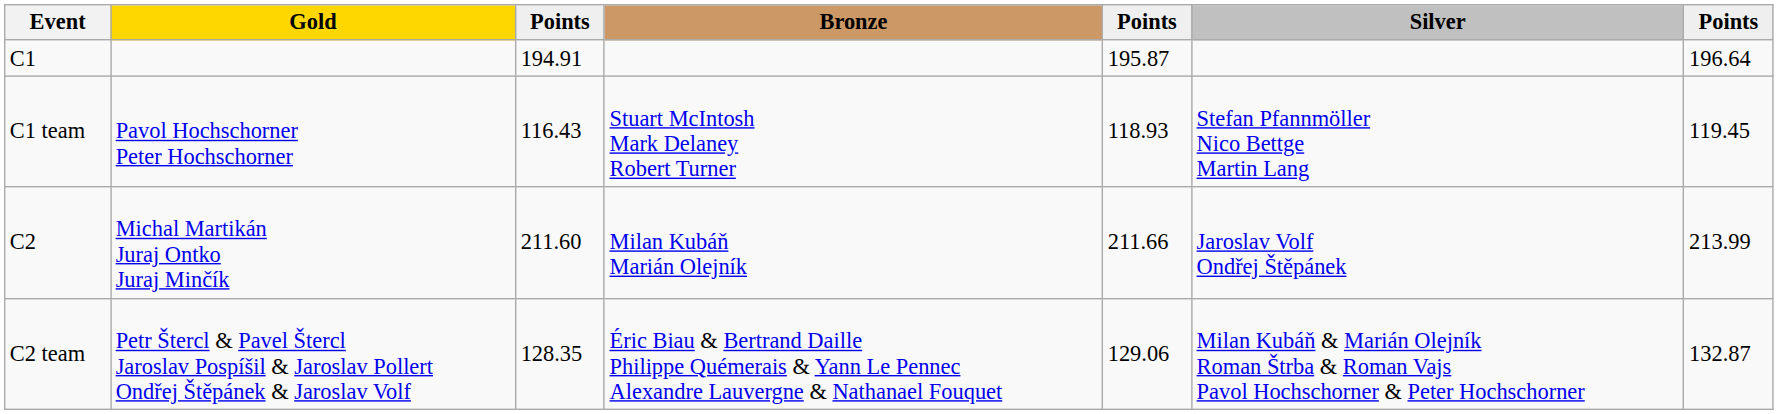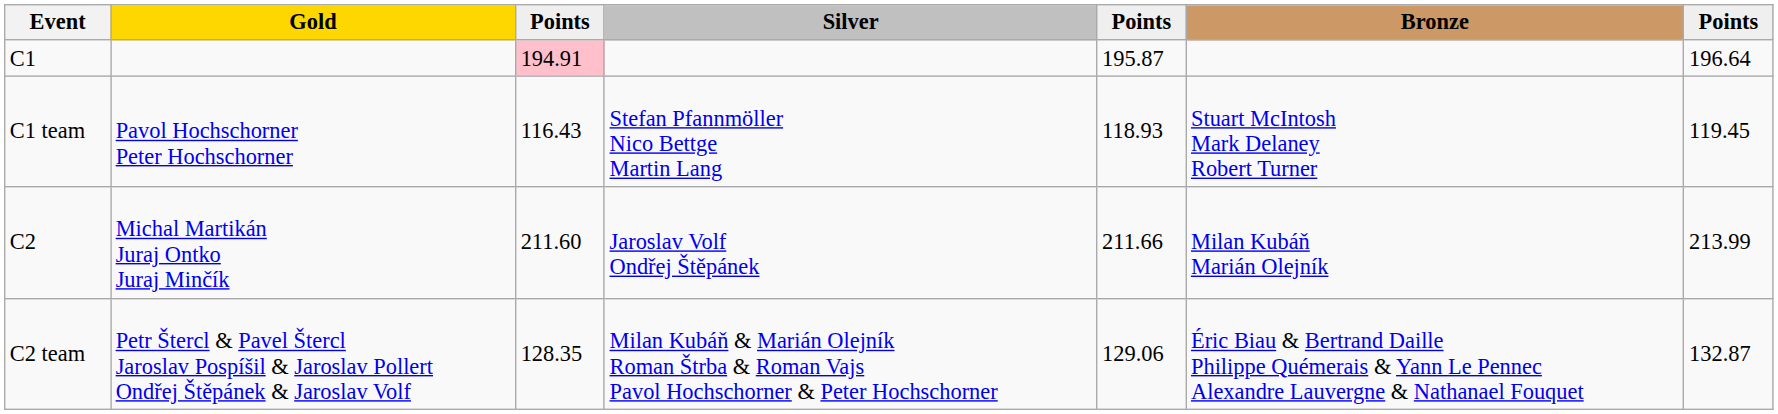columns swapped: Silver <-> Bronze
C1 | column 3: no background -> pink background
